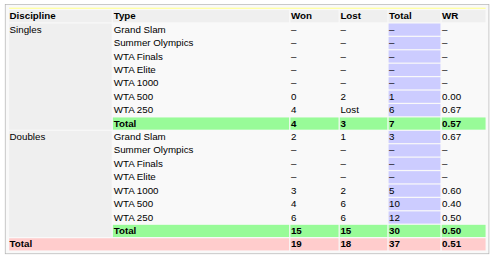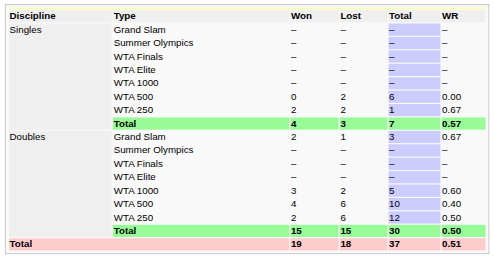Singles / WTA 500 | column 5: 1 -> 6
Singles / WTA 250 | column 3: 4 -> 2
Singles / WTA 250 | column 4: Lost -> 2
Singles / WTA 250 | column 5: 6 -> 1
Doubles / WTA 250 | column 3: 6 -> 2
